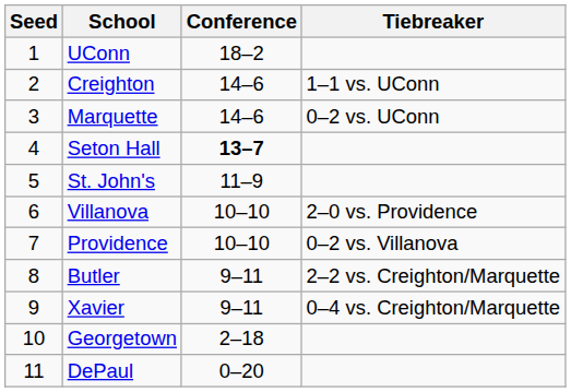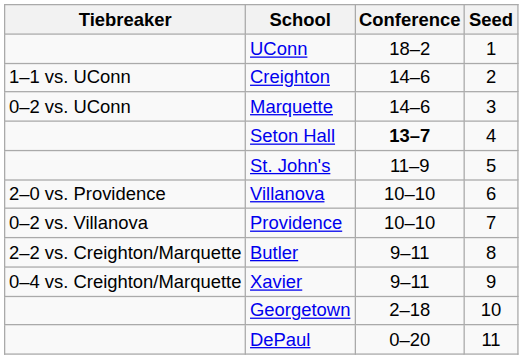columns swapped: Seed <-> Tiebreaker
